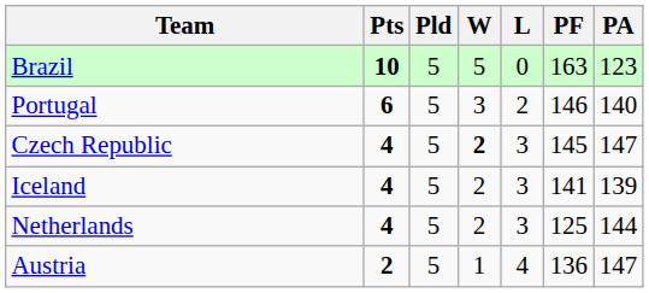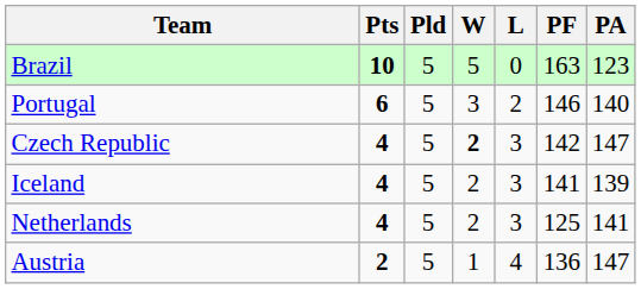Czech Republic | PF: 145 -> 142
Netherlands | PA: 144 -> 141
